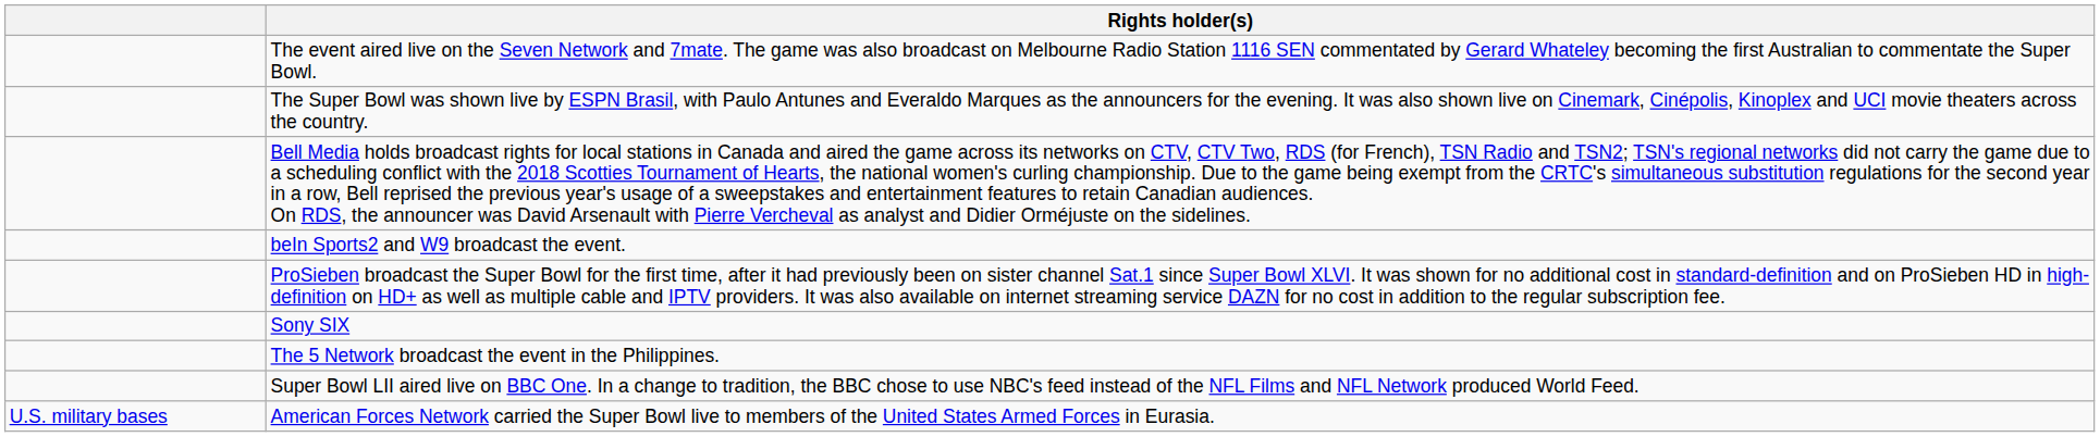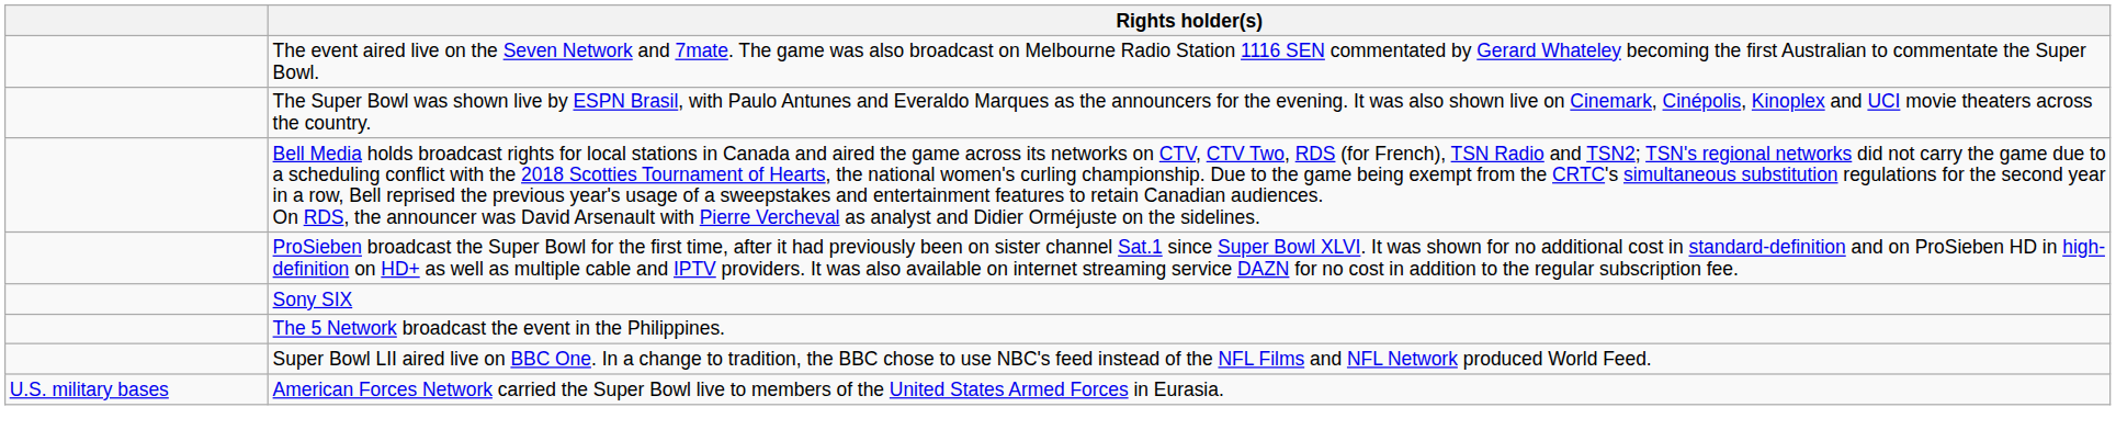- row: beIn Sports2 and W9 broadcast the event.
